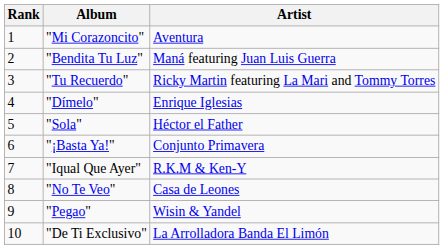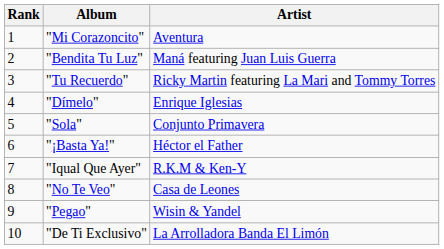"Sola" | Artist: Héctor el Father -> Conjunto Primavera
"¡Basta Ya!" | Artist: Conjunto Primavera -> Héctor el Father
